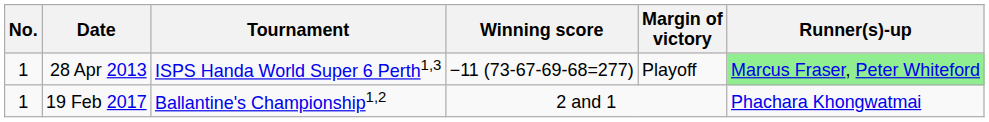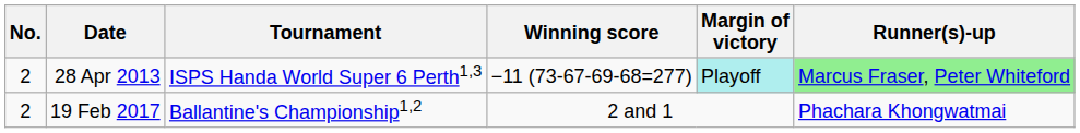28 Apr 2013 | No.: 1 -> 2
28 Apr 2013 | Margin of victory: no background -> paleturquoise background
19 Feb 2017 | No.: 1 -> 2
